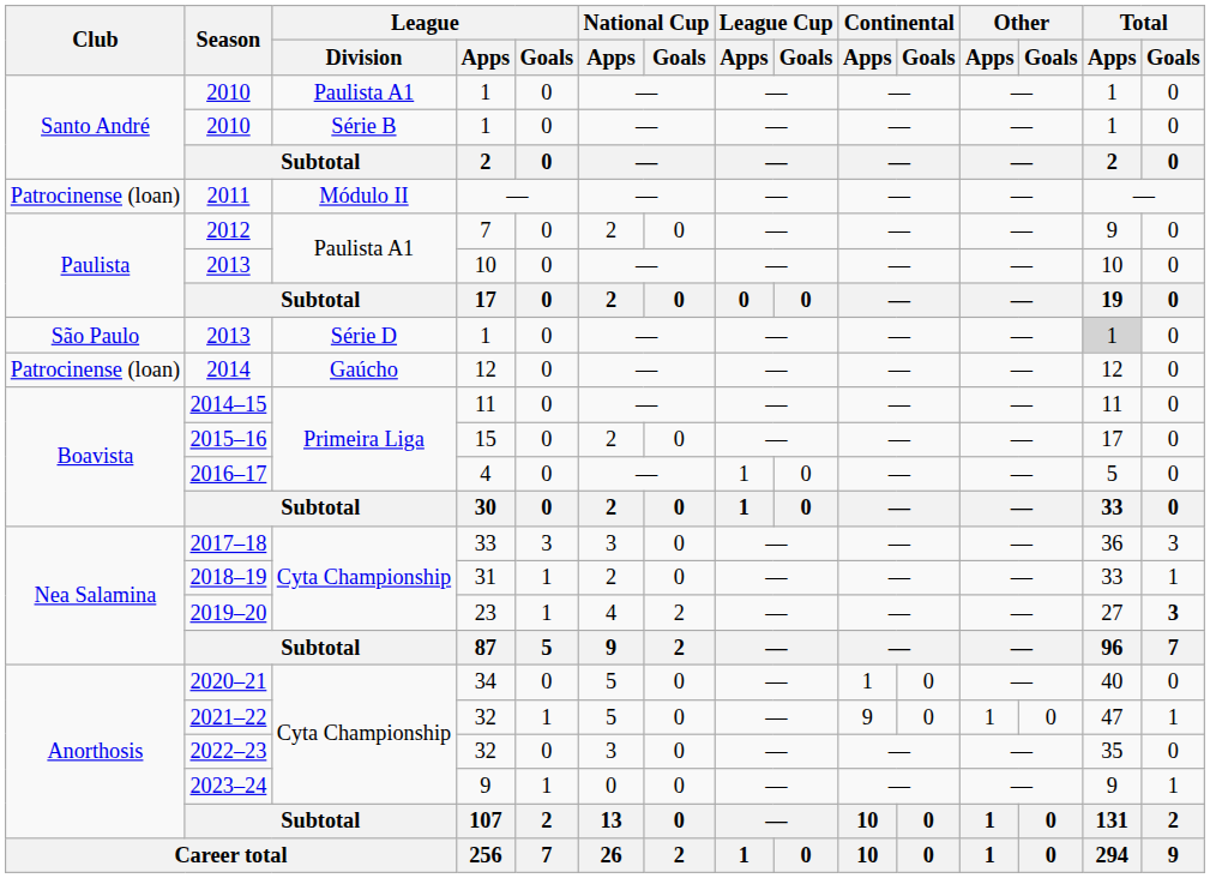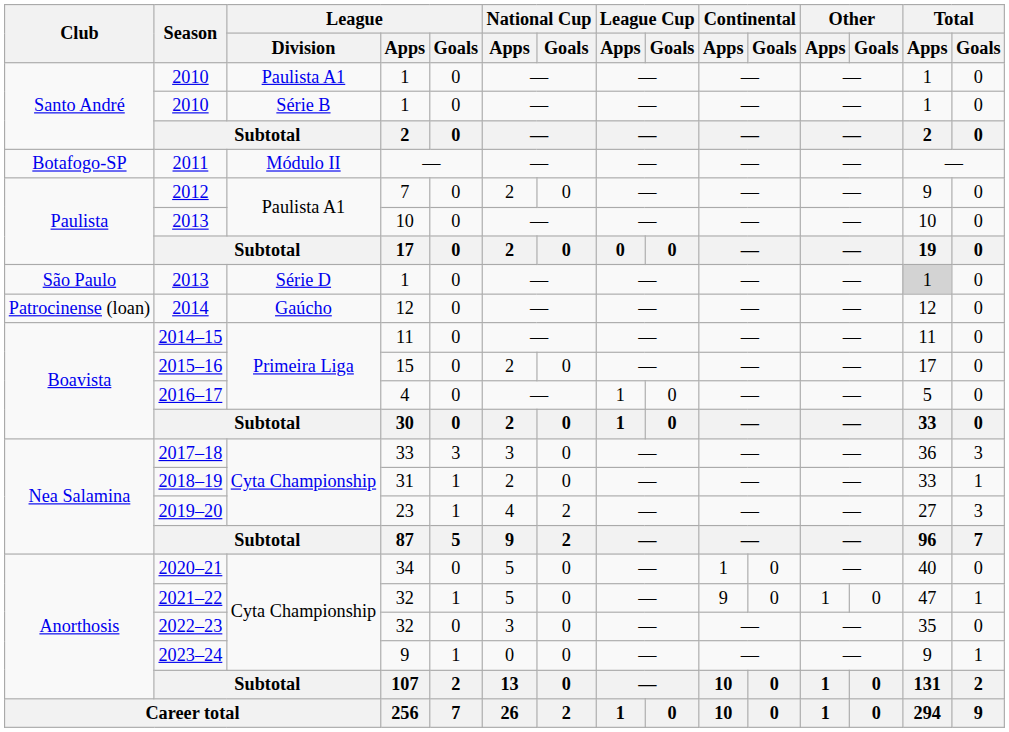2011 | Club: Patrocinense (loan) -> Botafogo-SP
2019–20 | Total / Goals: bold -> normal
